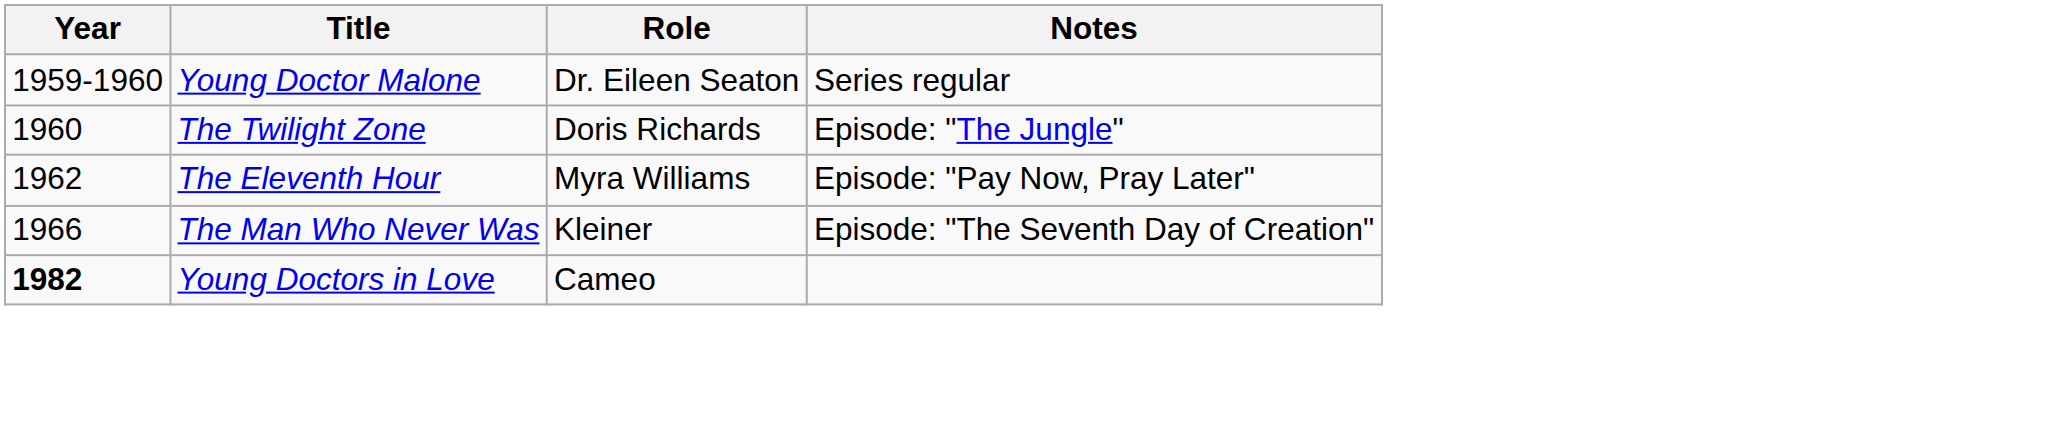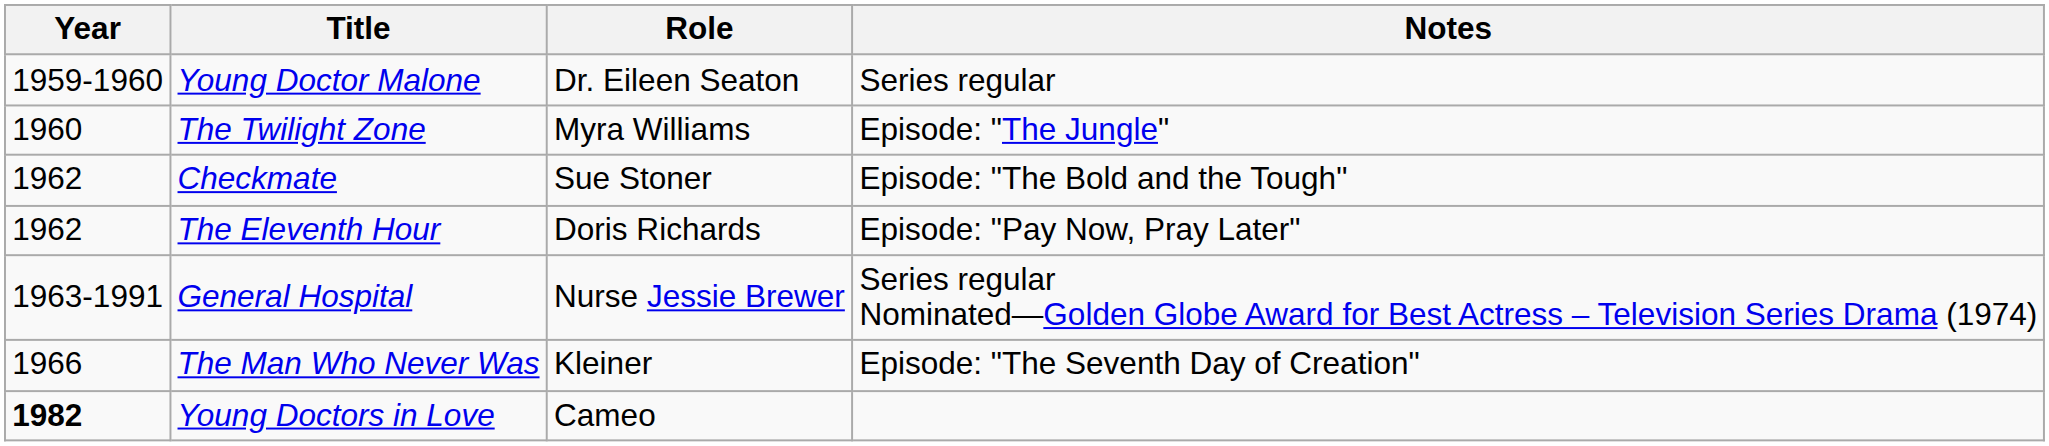The Twilight Zone | Role: Doris Richards -> Myra Williams
+ row: 1962 | Checkmate | Sue Stoner | Episode: "The Bold and the Tough"
The Eleventh Hour | Role: Myra Williams -> Doris Richards
+ row: 1963-1991 | General Hospital | Nurse Jessie Brewer | Series regular Nominated—Golden Globe Award for Best Actress – Television Series Drama (1974)
